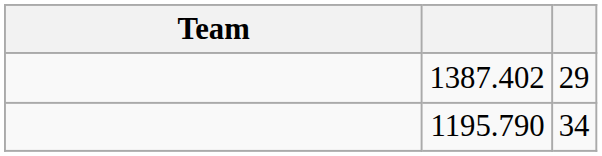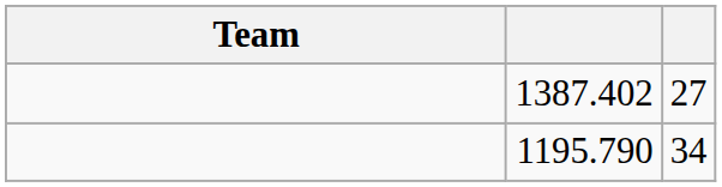1387.402 | column 3: 29 -> 27
